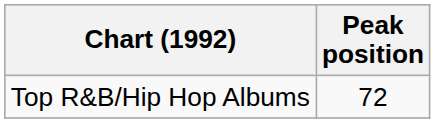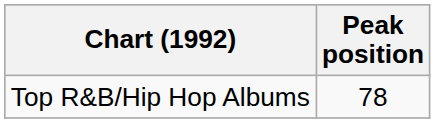Top R&B/Hip Hop Albums | Peak position: 72 -> 78
